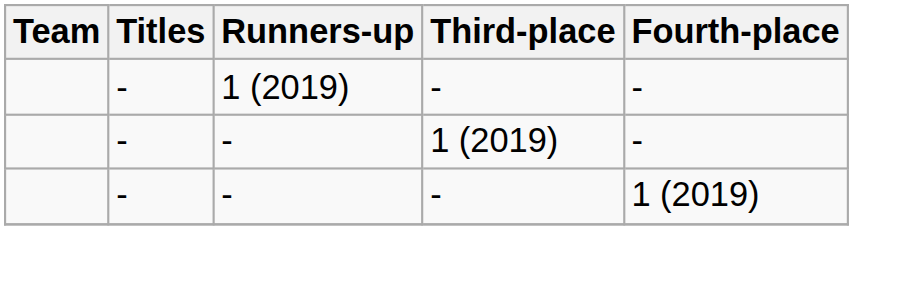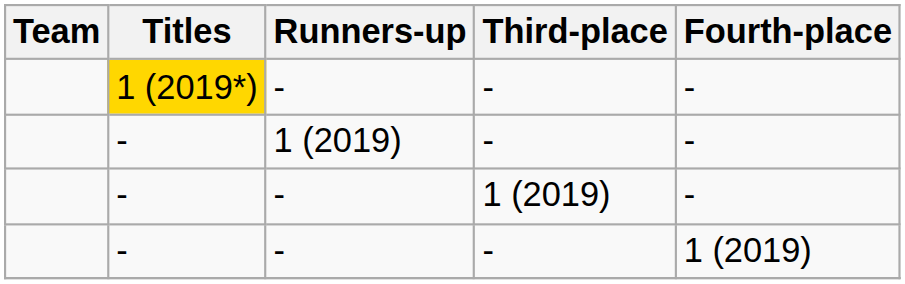+ row: 1 (2019*) | - | - | -
